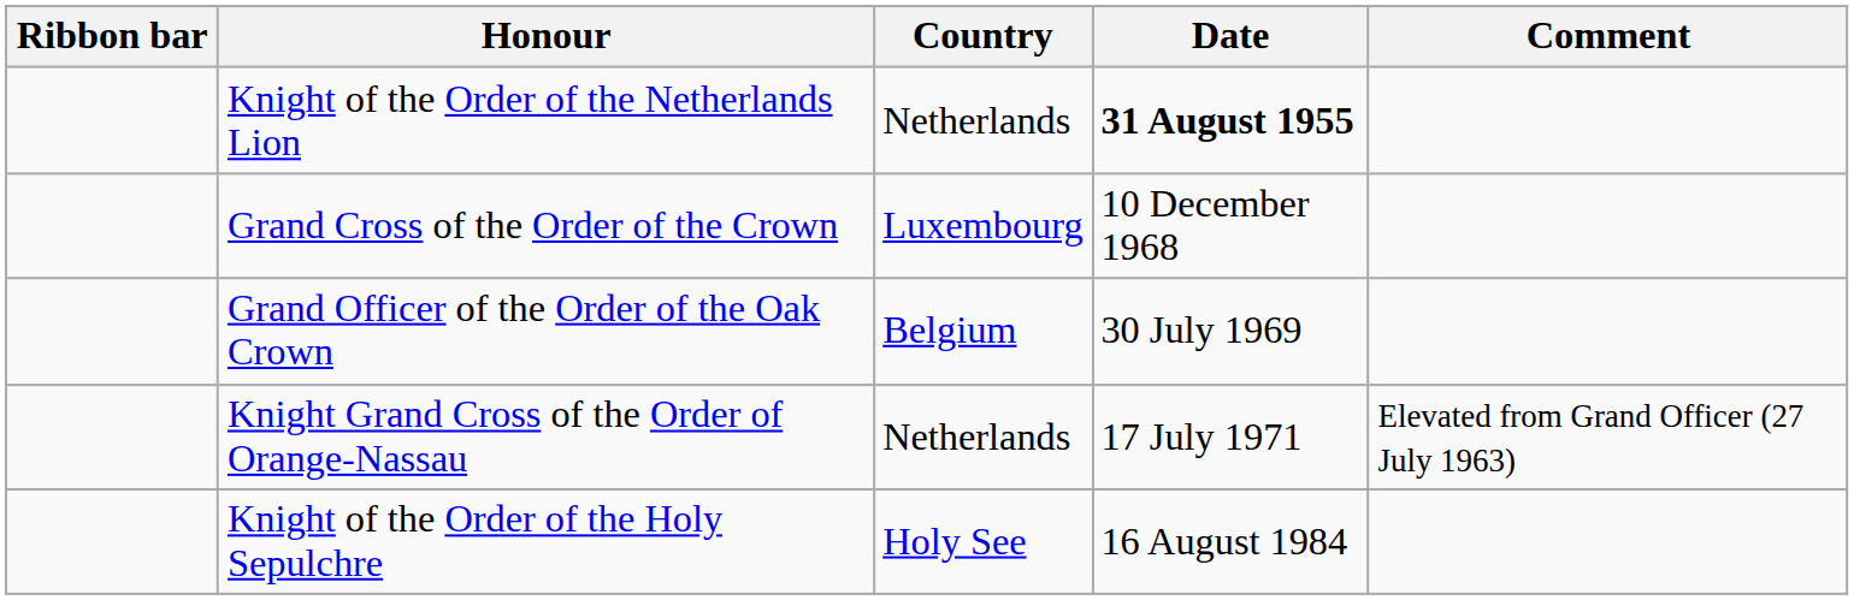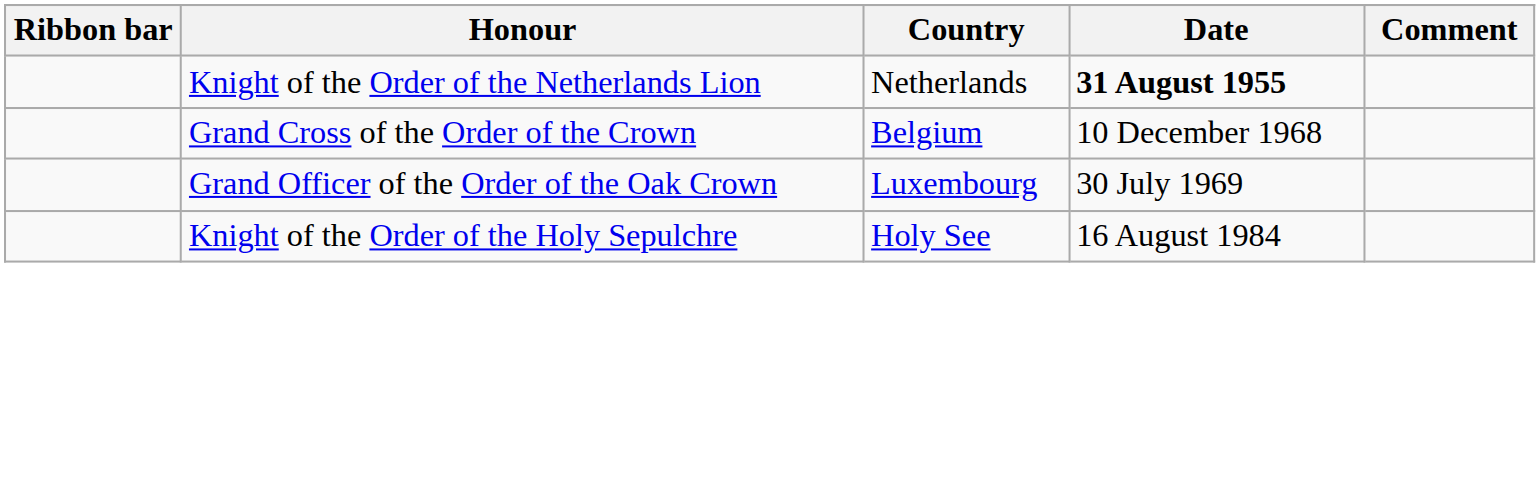Grand Cross of the Order of the Crown | Country: Luxembourg -> Belgium
Grand Officer of the Order of the Oak Crown | Country: Belgium -> Luxembourg
- row: Knight Grand Cross of the Order of Orange-Nassau | Netherlands | 17 July 1971 | Elevated from Grand Officer (27 July 1963)
